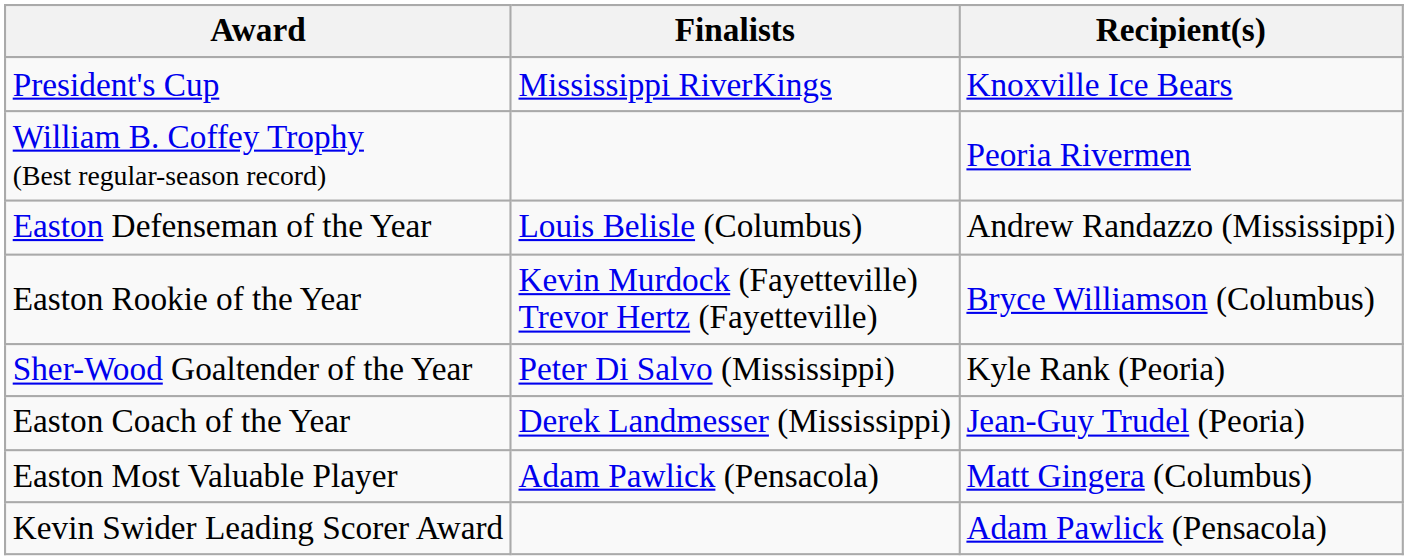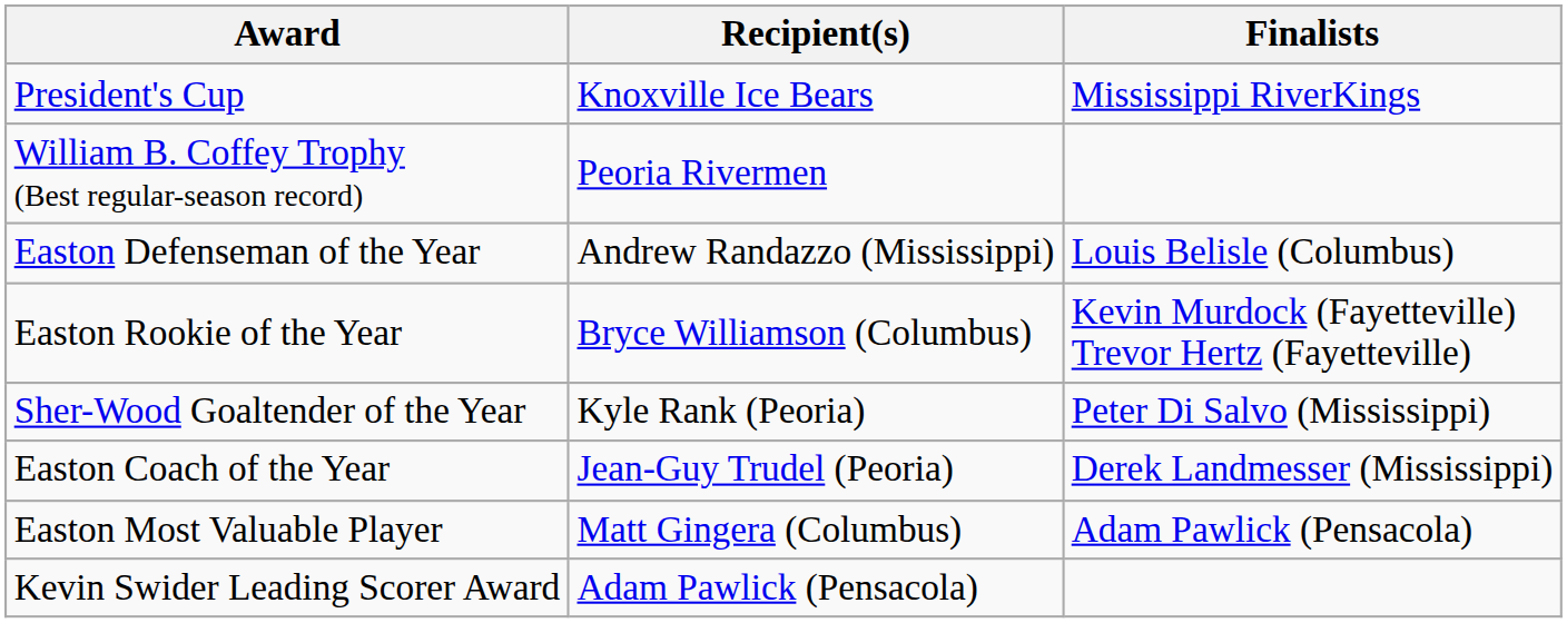columns swapped: Recipient(s) <-> Finalists
